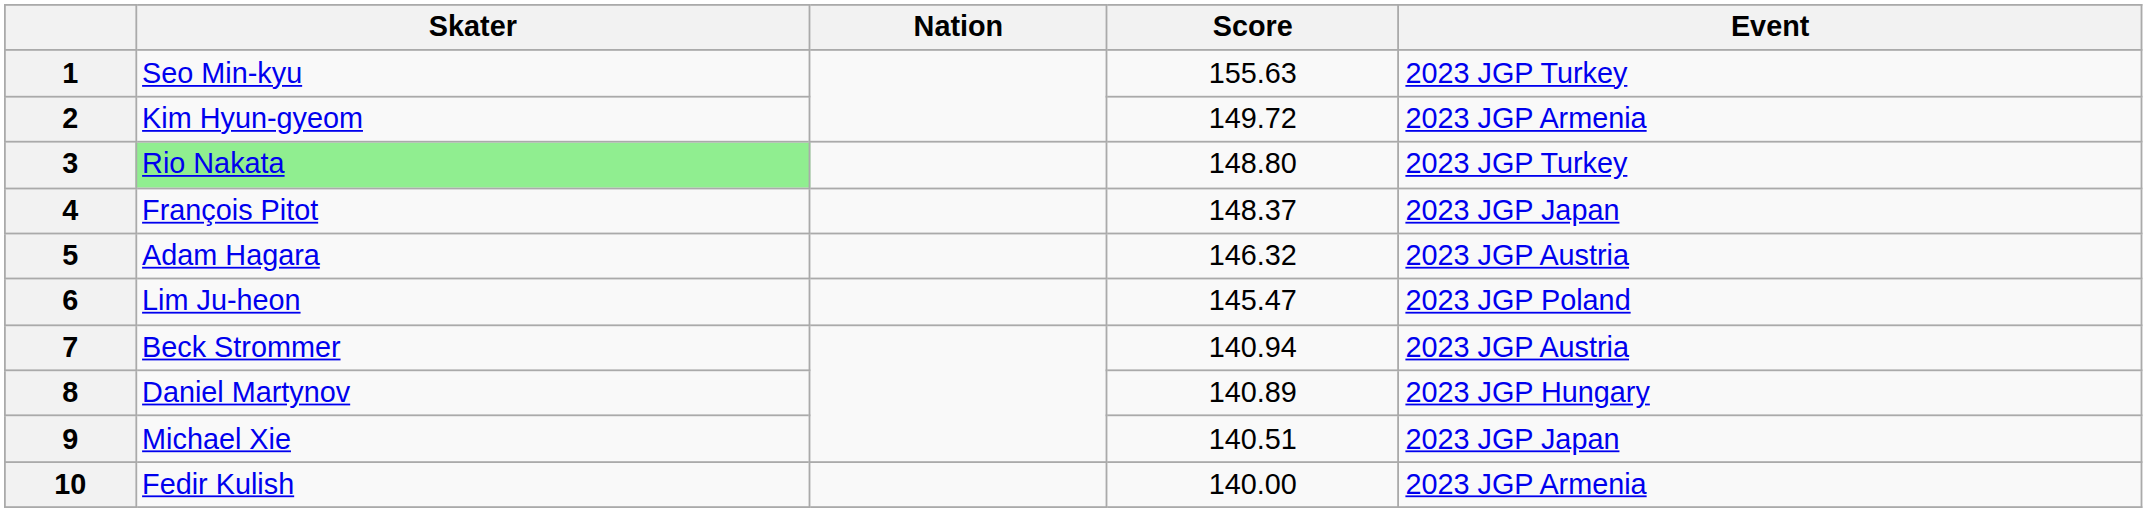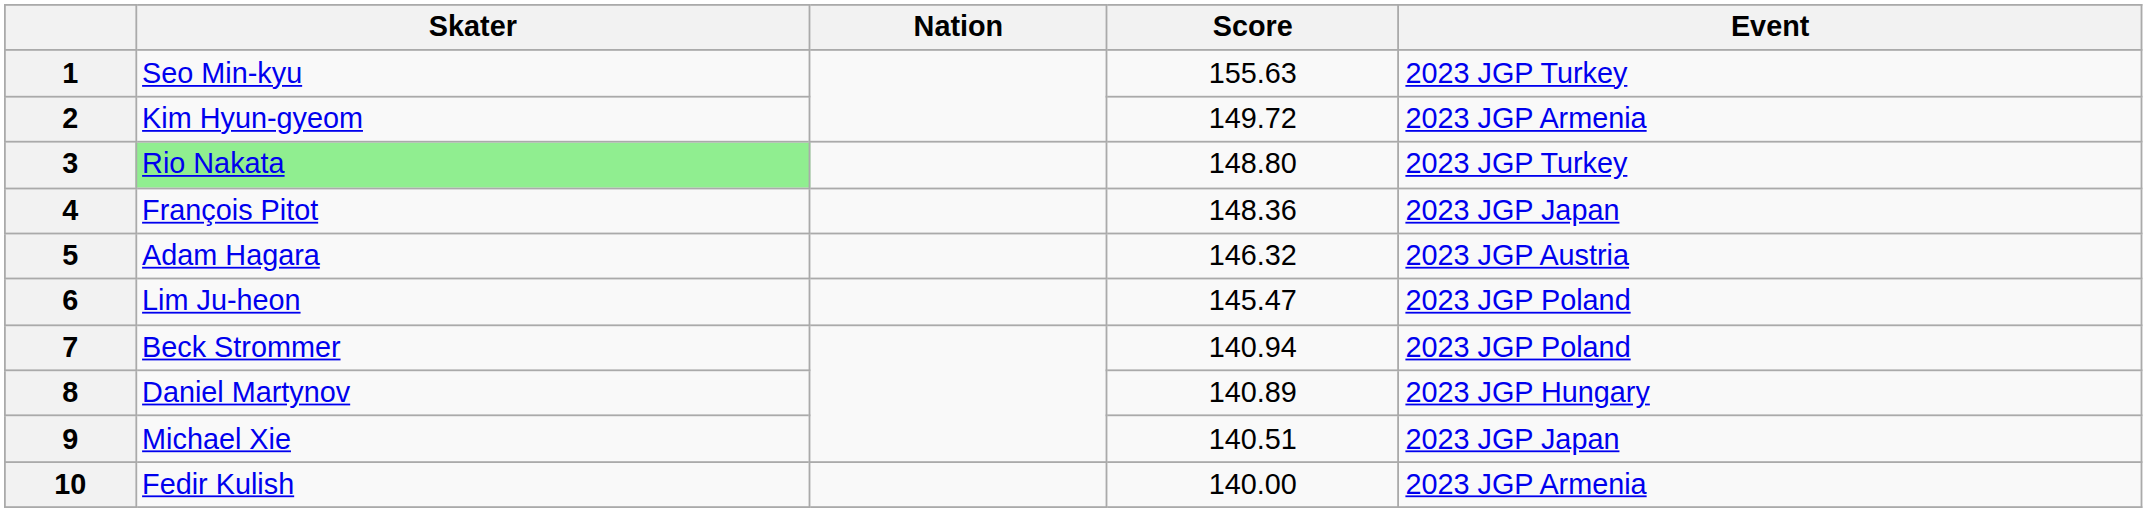4 | Score: 148.37 -> 148.36
7 | Event: 2023 JGP Austria -> 2023 JGP Poland
